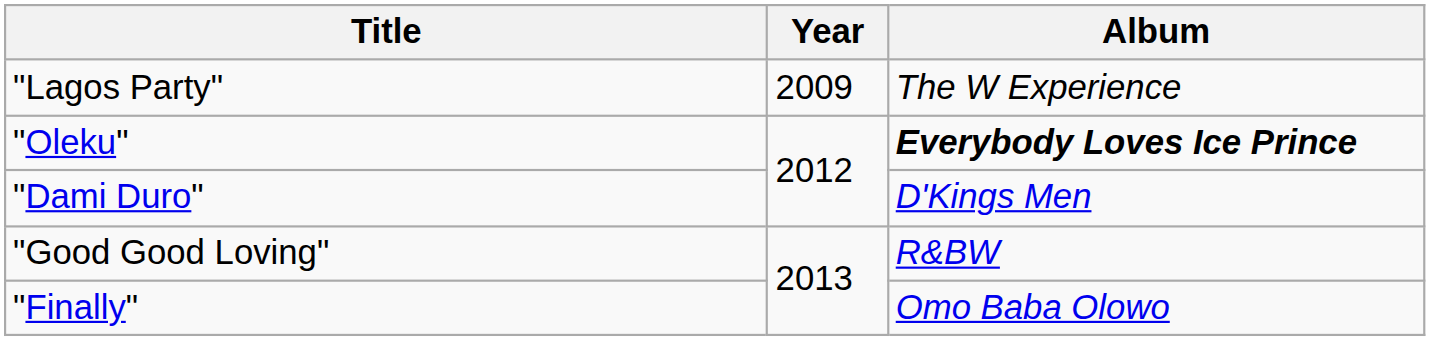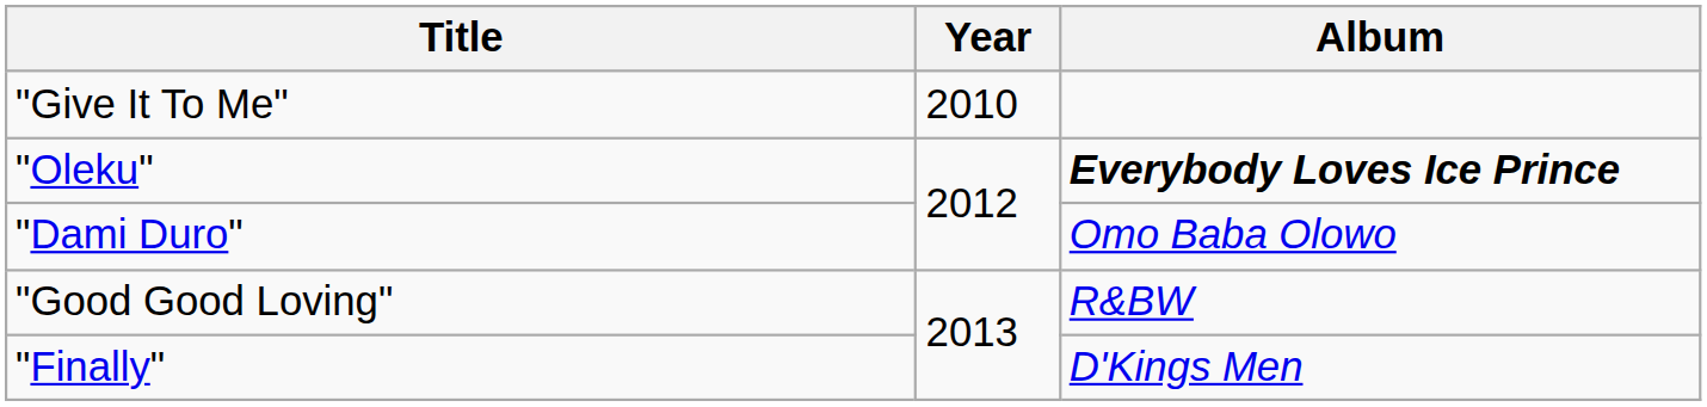- row: "Lagos Party" | 2009 | The W Experience
+ row: "Give It To Me" | 2010
"Dami Duro" | Album: D'Kings Men -> Omo Baba Olowo
"Finally" | Album: Omo Baba Olowo -> D'Kings Men
